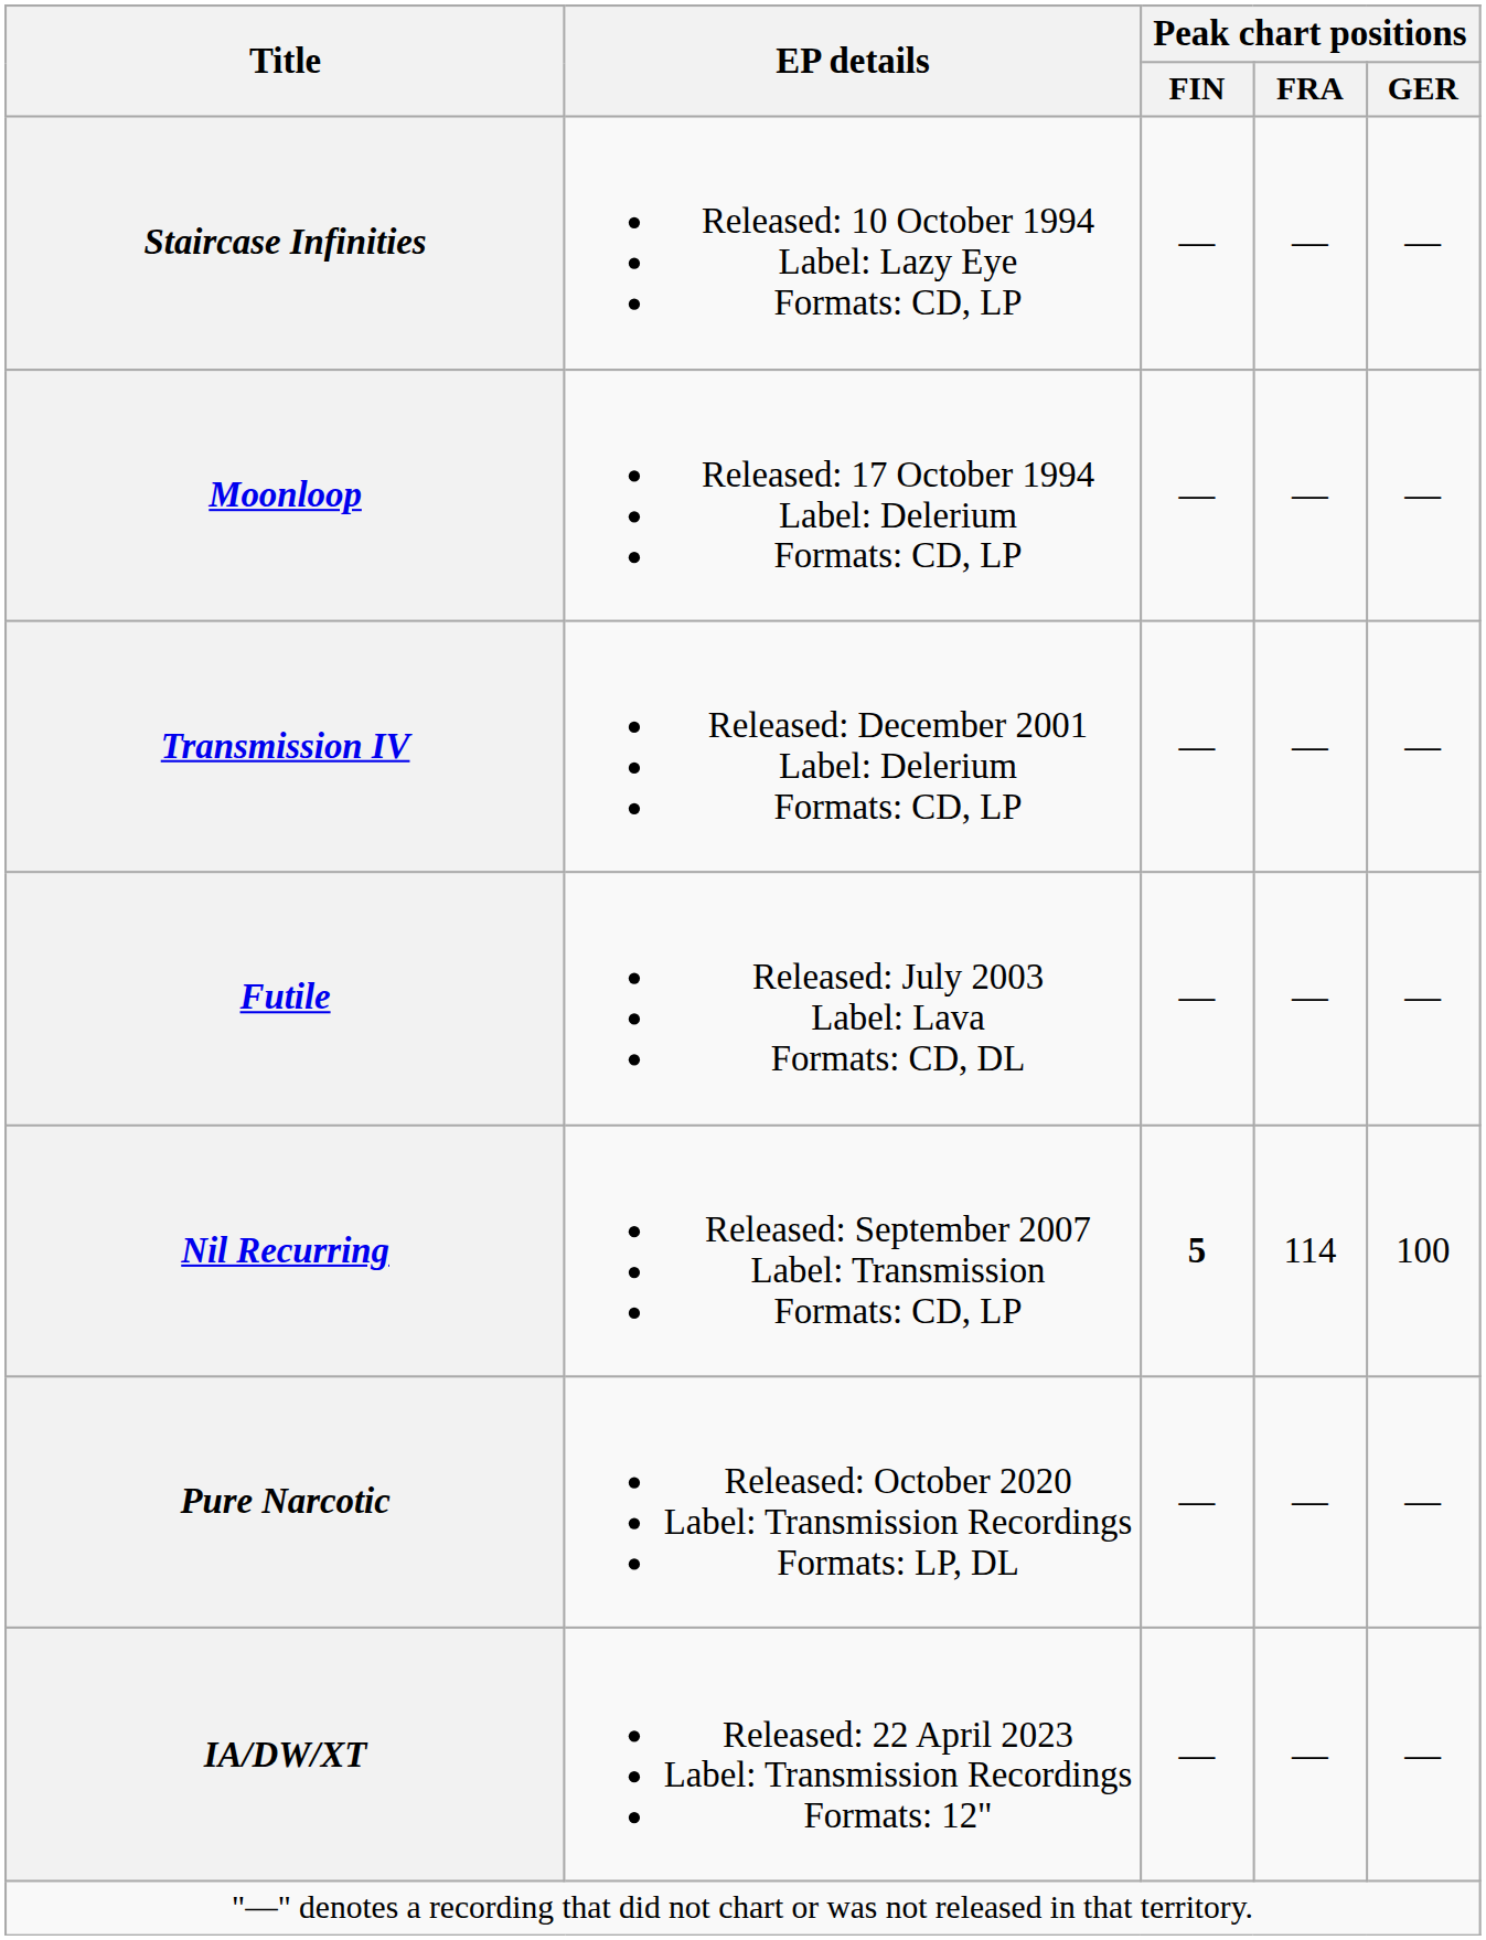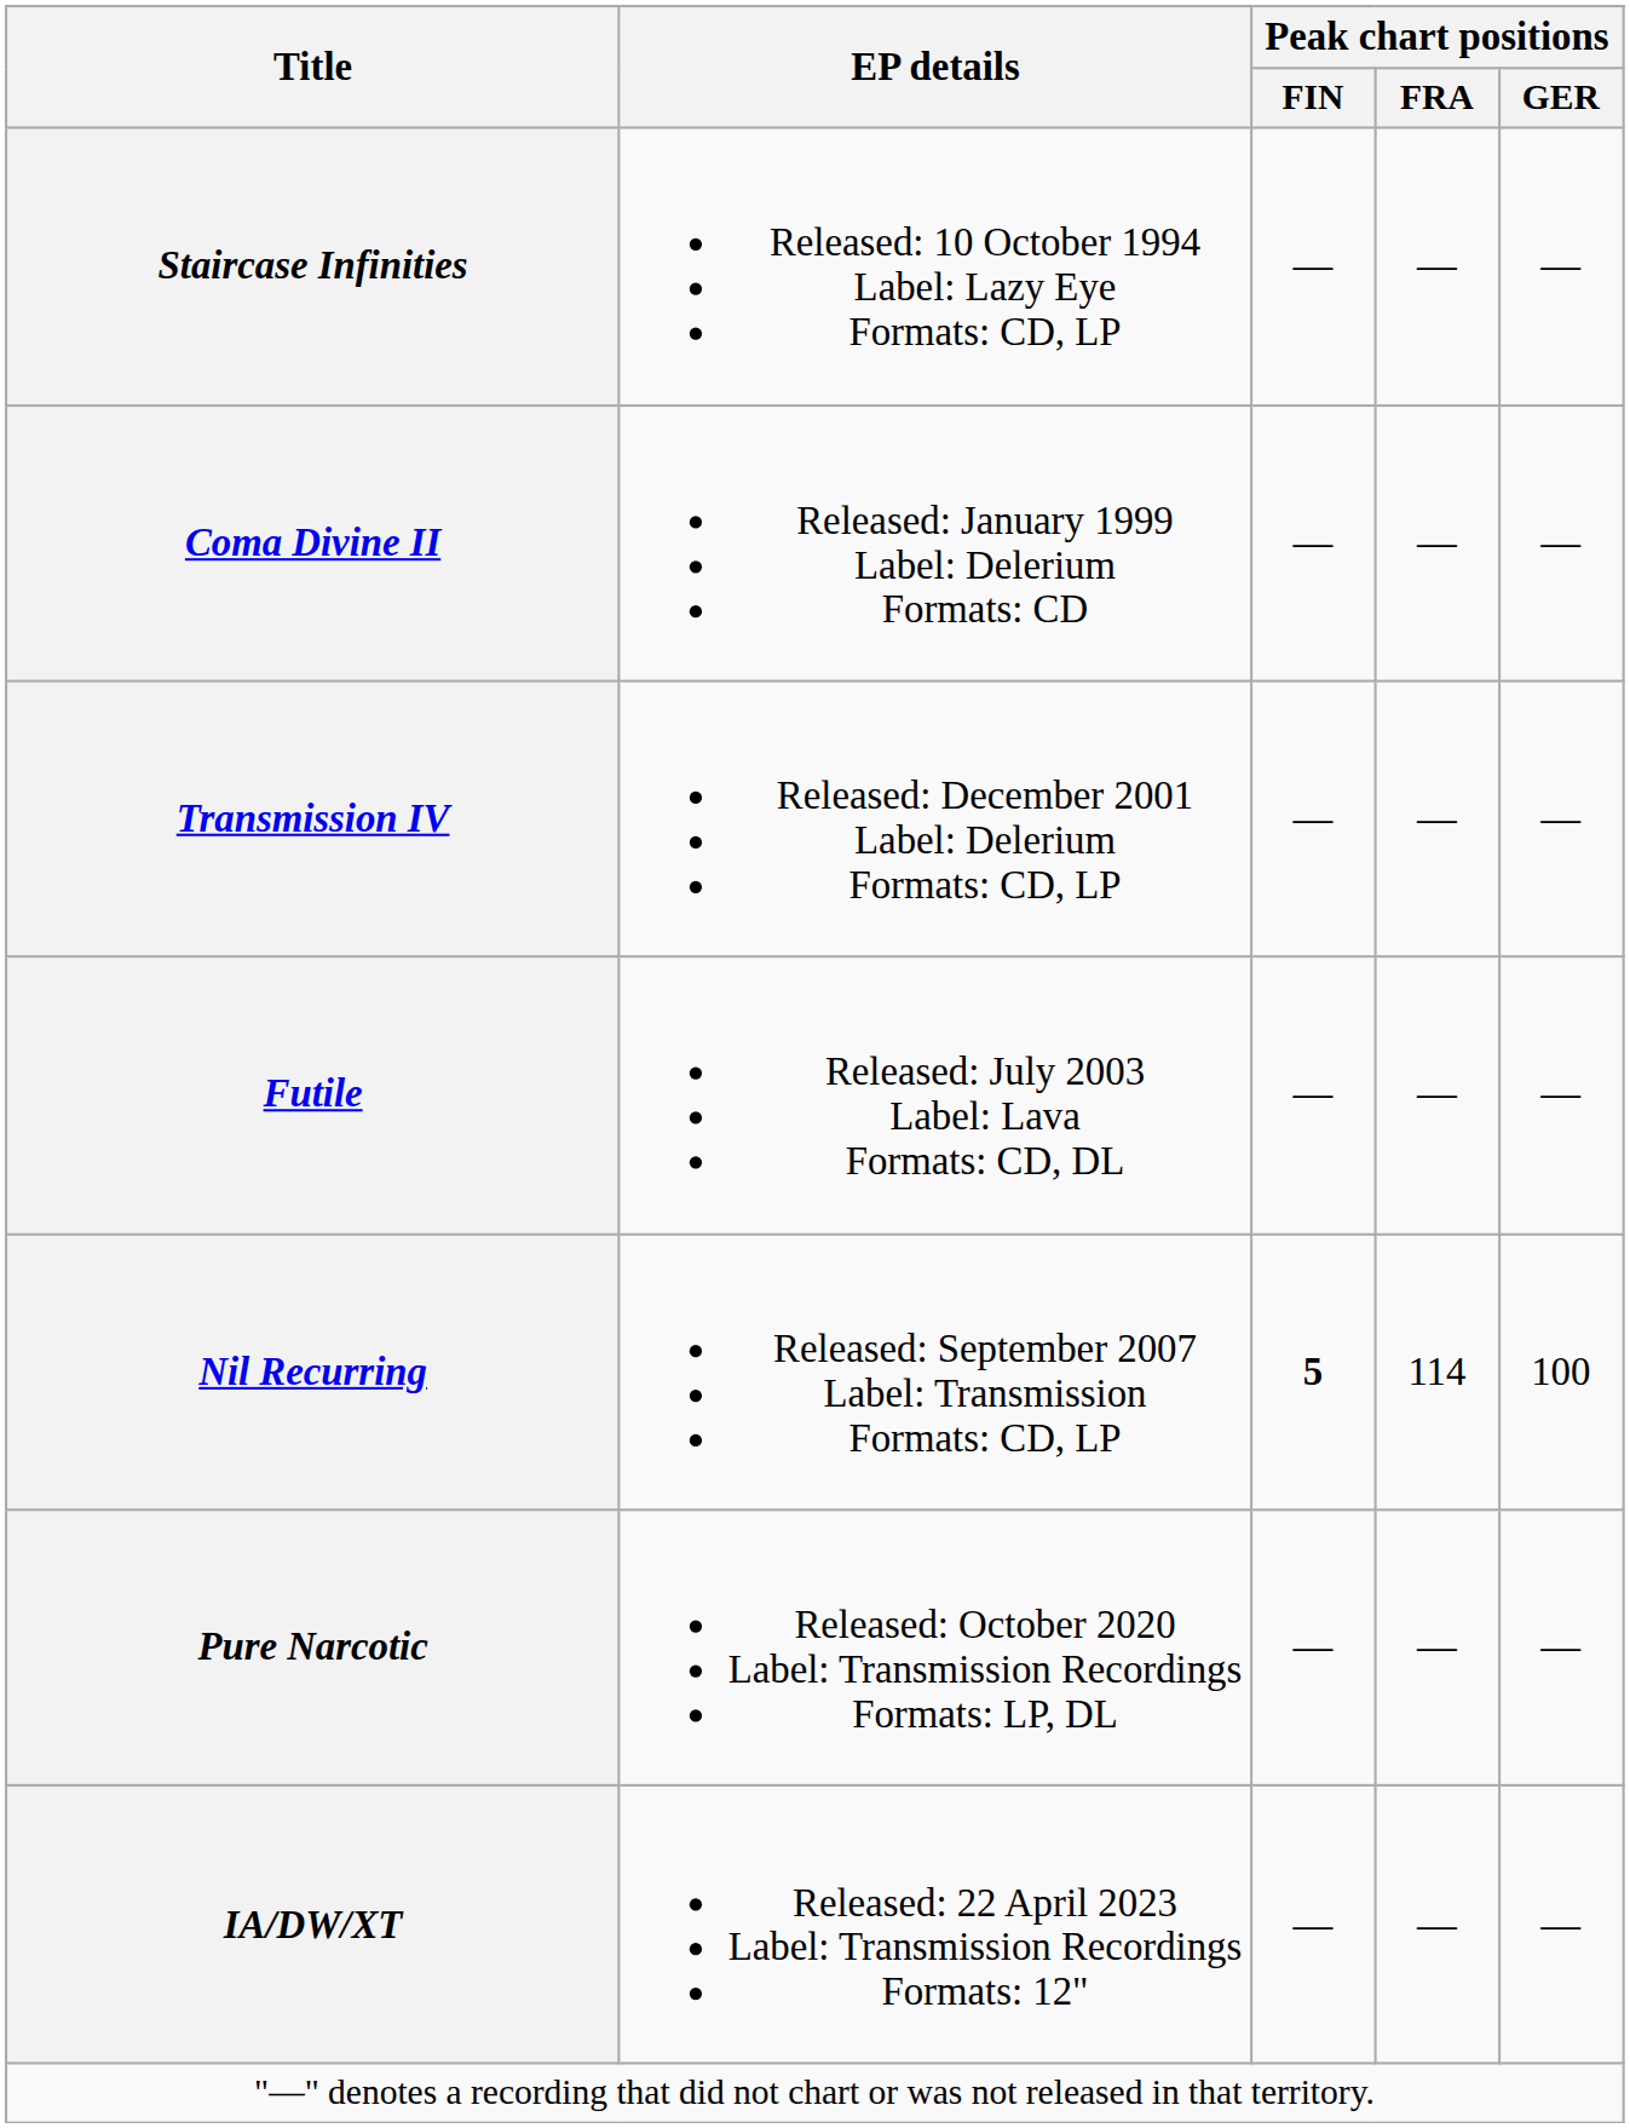- row: Moonloop | Released: 17 October 1994 Label: Delerium Formats: CD, LP | — | — | —
+ row: Coma Divine II | Released: January 1999 Label: Delerium Formats: CD | — | — | —
